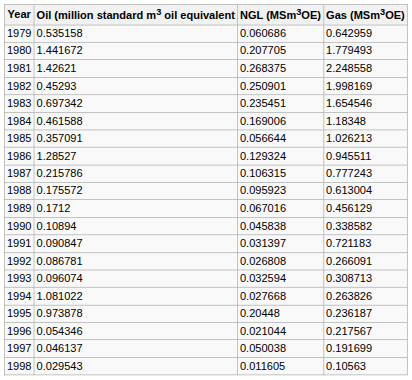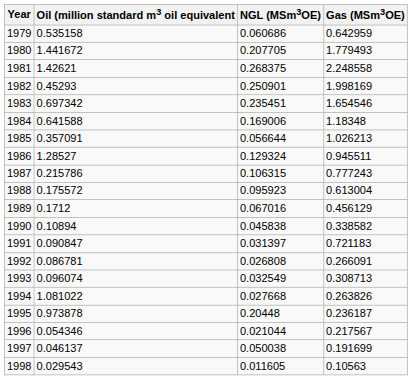1984 | Oil (million standard m3 oil equivalent: 0.461588 -> 0.641588
1993 | NGL (MSm3OE): 0.032594 -> 0.032549
